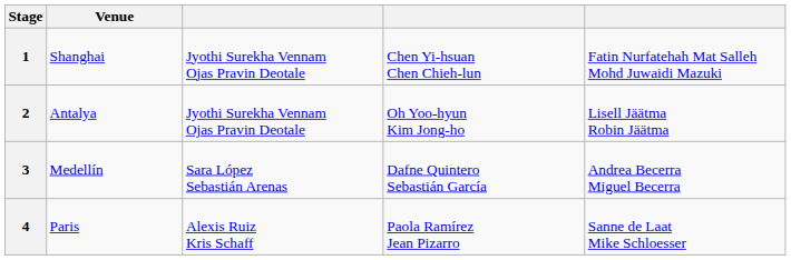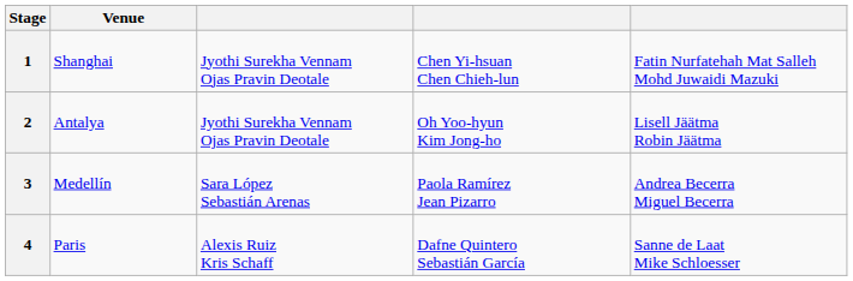3 | column 4: Dafne Quintero Sebastián García -> Paola Ramírez Jean Pizarro
4 | column 4: Paola Ramírez Jean Pizarro -> Dafne Quintero Sebastián García
